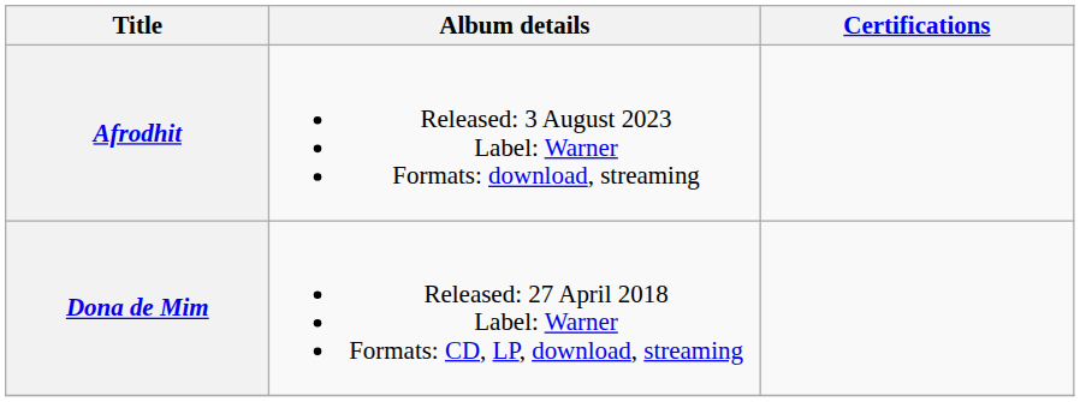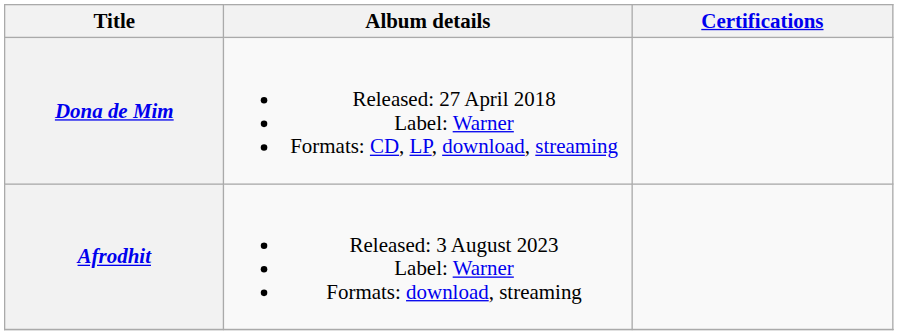rows swapped: Dona de Mim <-> Afrodhit
